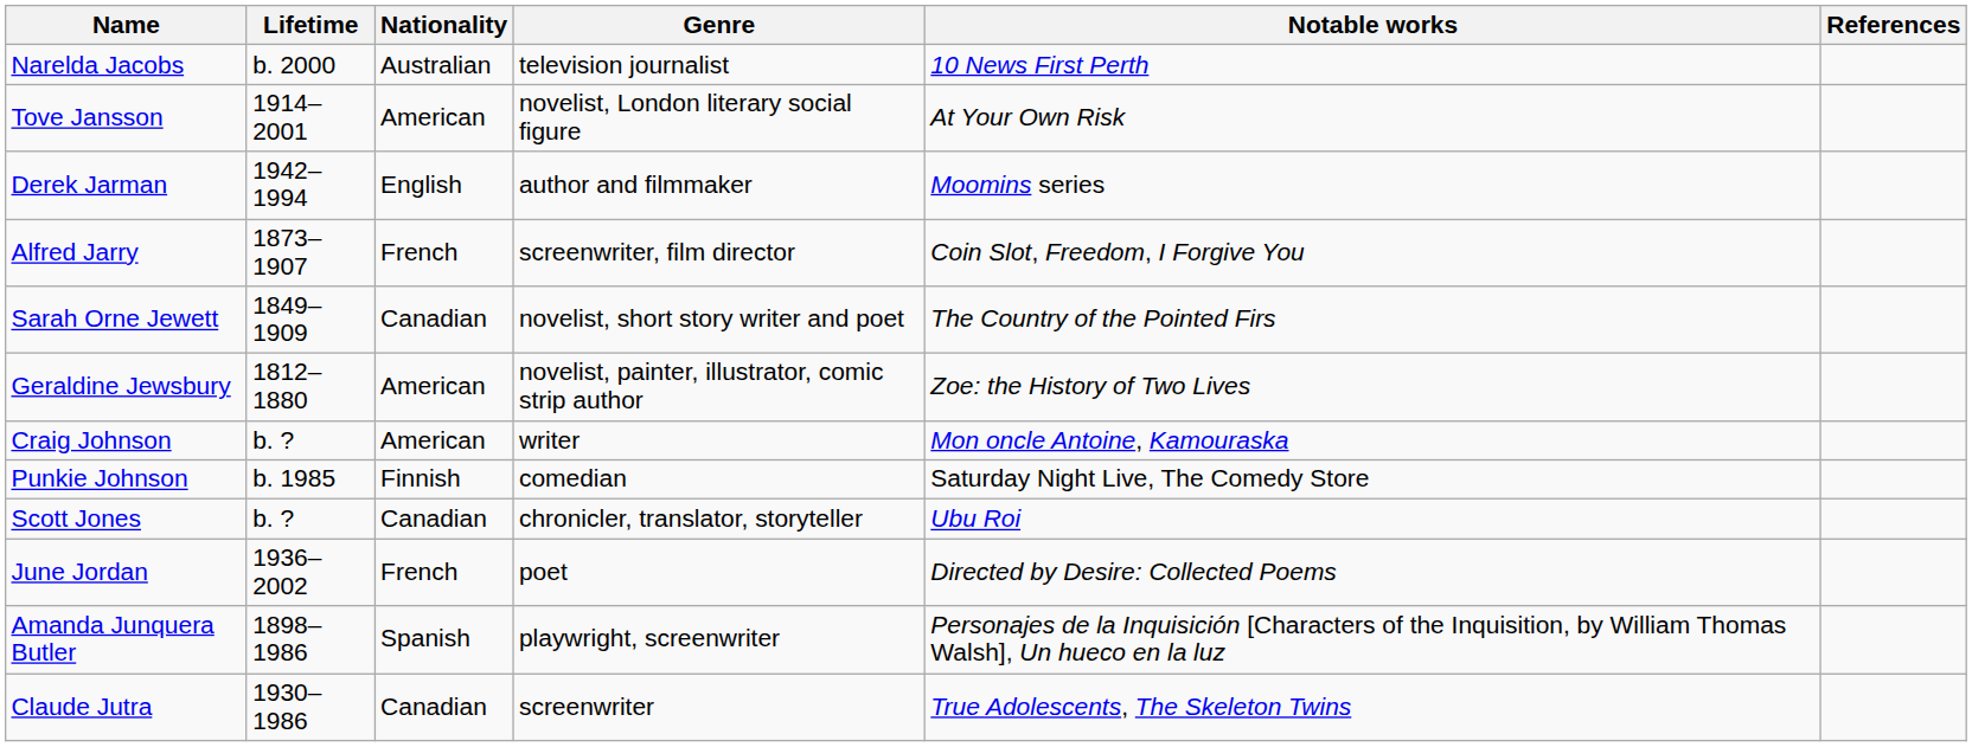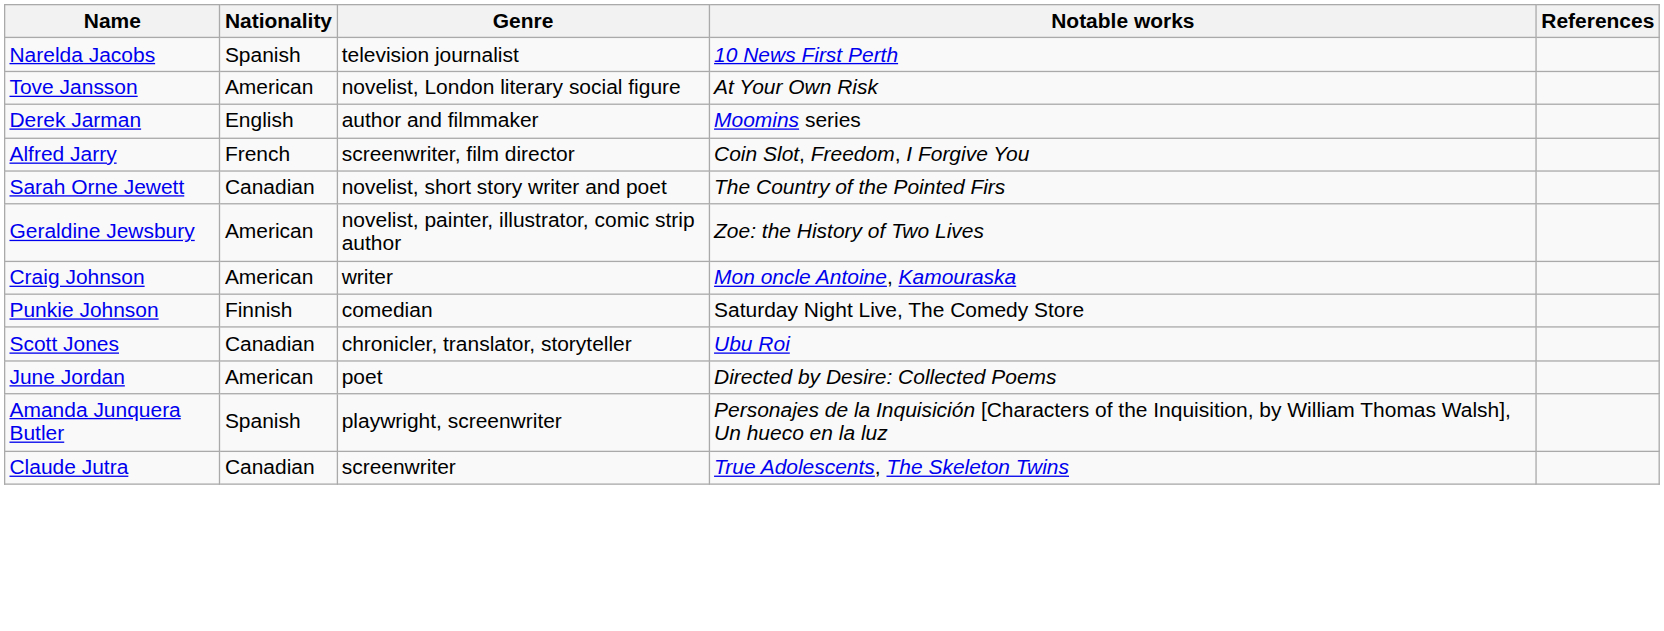- column: Lifetime | b. 2000 | 1914–2001 | 1942–1994 | 1873–1907 | 1849–1909 | 1812–1880 | b. ? | b. 1985 | b. ? | 1936–2002 | 1898–1986 | 1930–1986
Narelda Jacobs | Nationality: Australian -> Spanish
June Jordan | Nationality: French -> American
